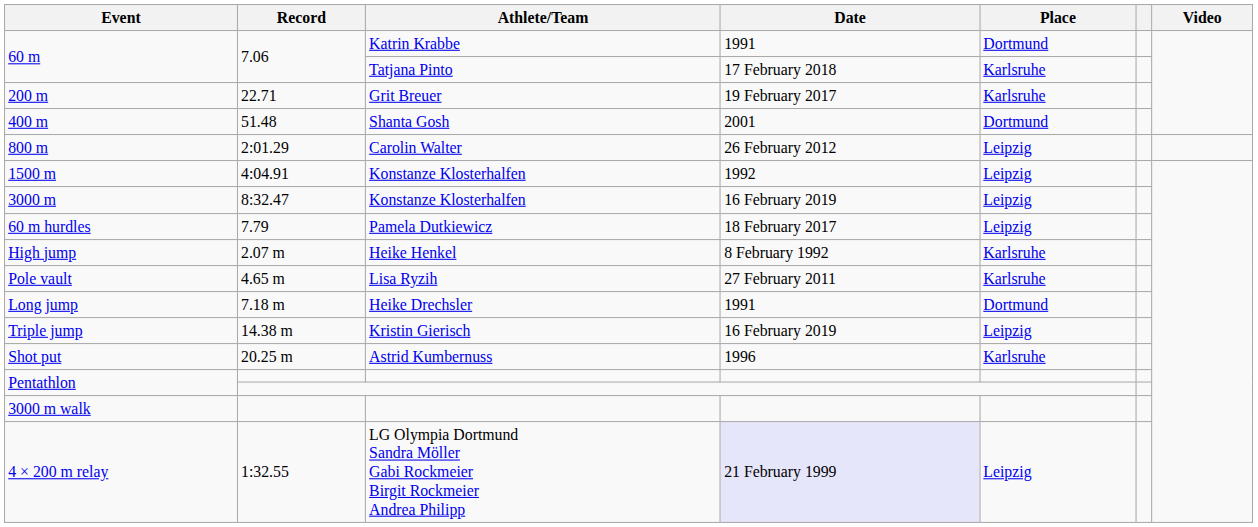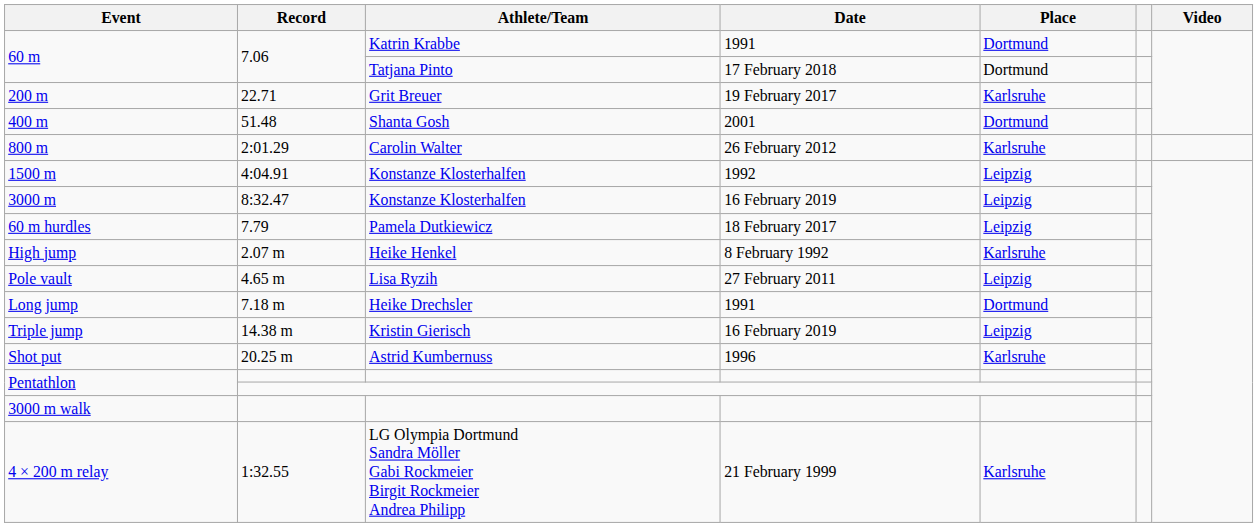60 m / Tatjana Pinto | Place: Karlsruhe -> Dortmund
800 m | Place: Leipzig -> Karlsruhe
Pole vault | Place: Karlsruhe -> Leipzig
4 × 200 m relay | Date: lavender background -> no background
4 × 200 m relay | Place: Leipzig -> Karlsruhe
